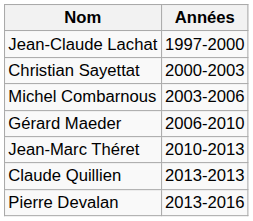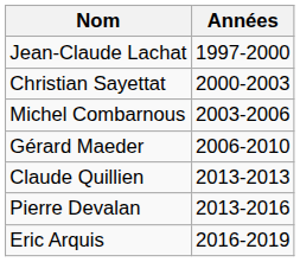- row: Jean-Marc Théret | 2010-2013
+ row: Eric Arquis | 2016-2019
